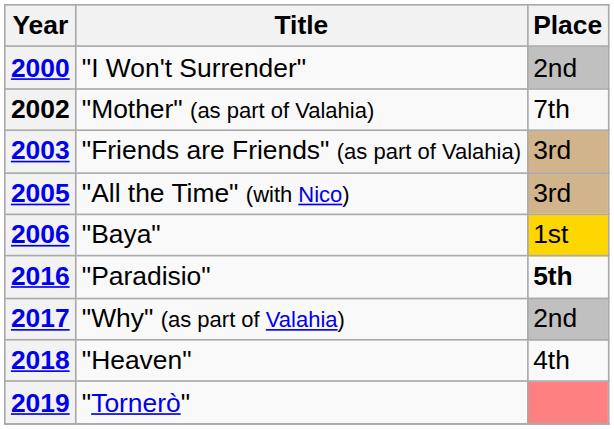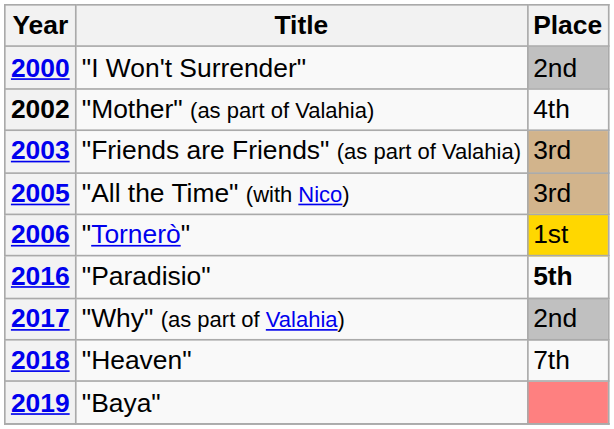2002 | Place: 7th -> 4th
2006 | Title: "Baya" -> "Tornerò"
2018 | Place: 4th -> 7th
2019 | Title: "Tornerò" -> "Baya"
